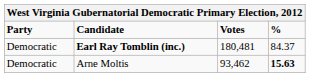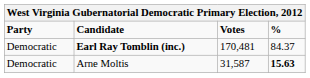Earl Ray Tomblin (inc.) | Votes: 180,481 -> 170,481
Arne Moltis | Votes: 93,462 -> 31,587
